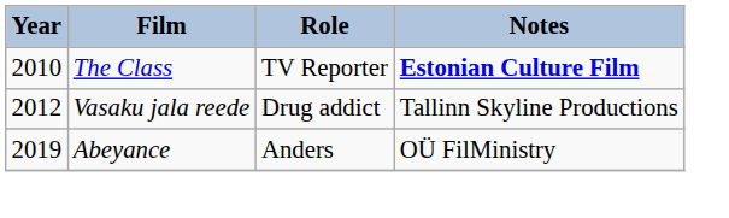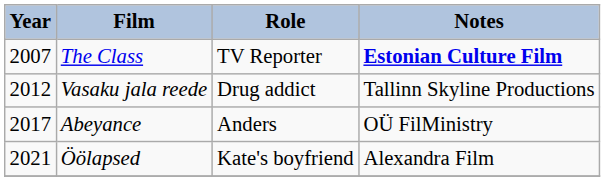The Class | Year: 2010 -> 2007
Abeyance | Year: 2019 -> 2017
+ row: 2021 | Öölapsed | Kate's boyfriend | Alexandra Film
